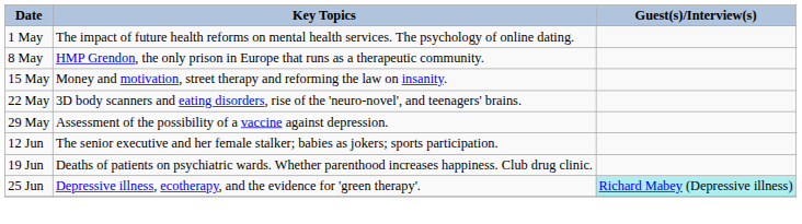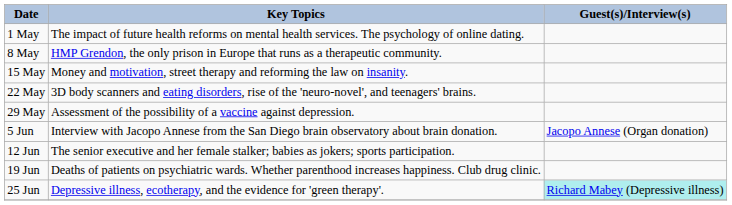+ row: 5 Jun | Interview with Jacopo Annese from the San Diego brain observatory about brain donation. | Jacopo Annese (Organ donation)
